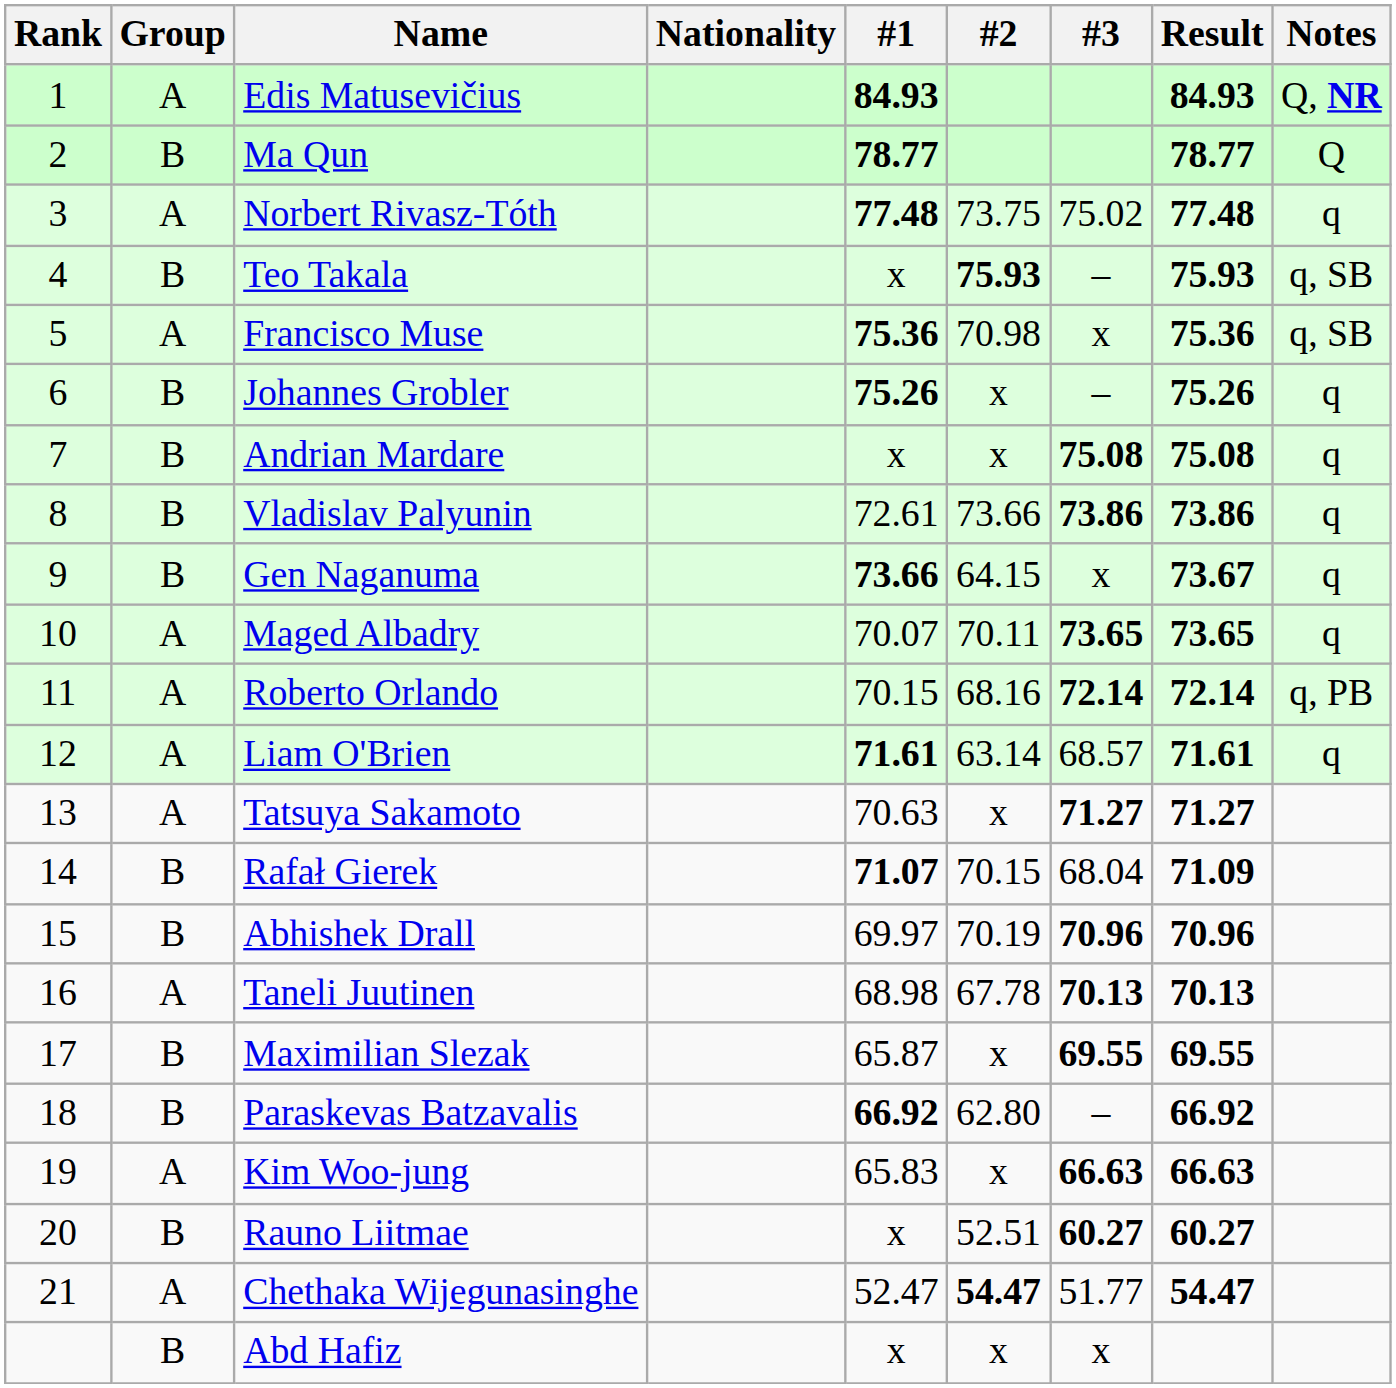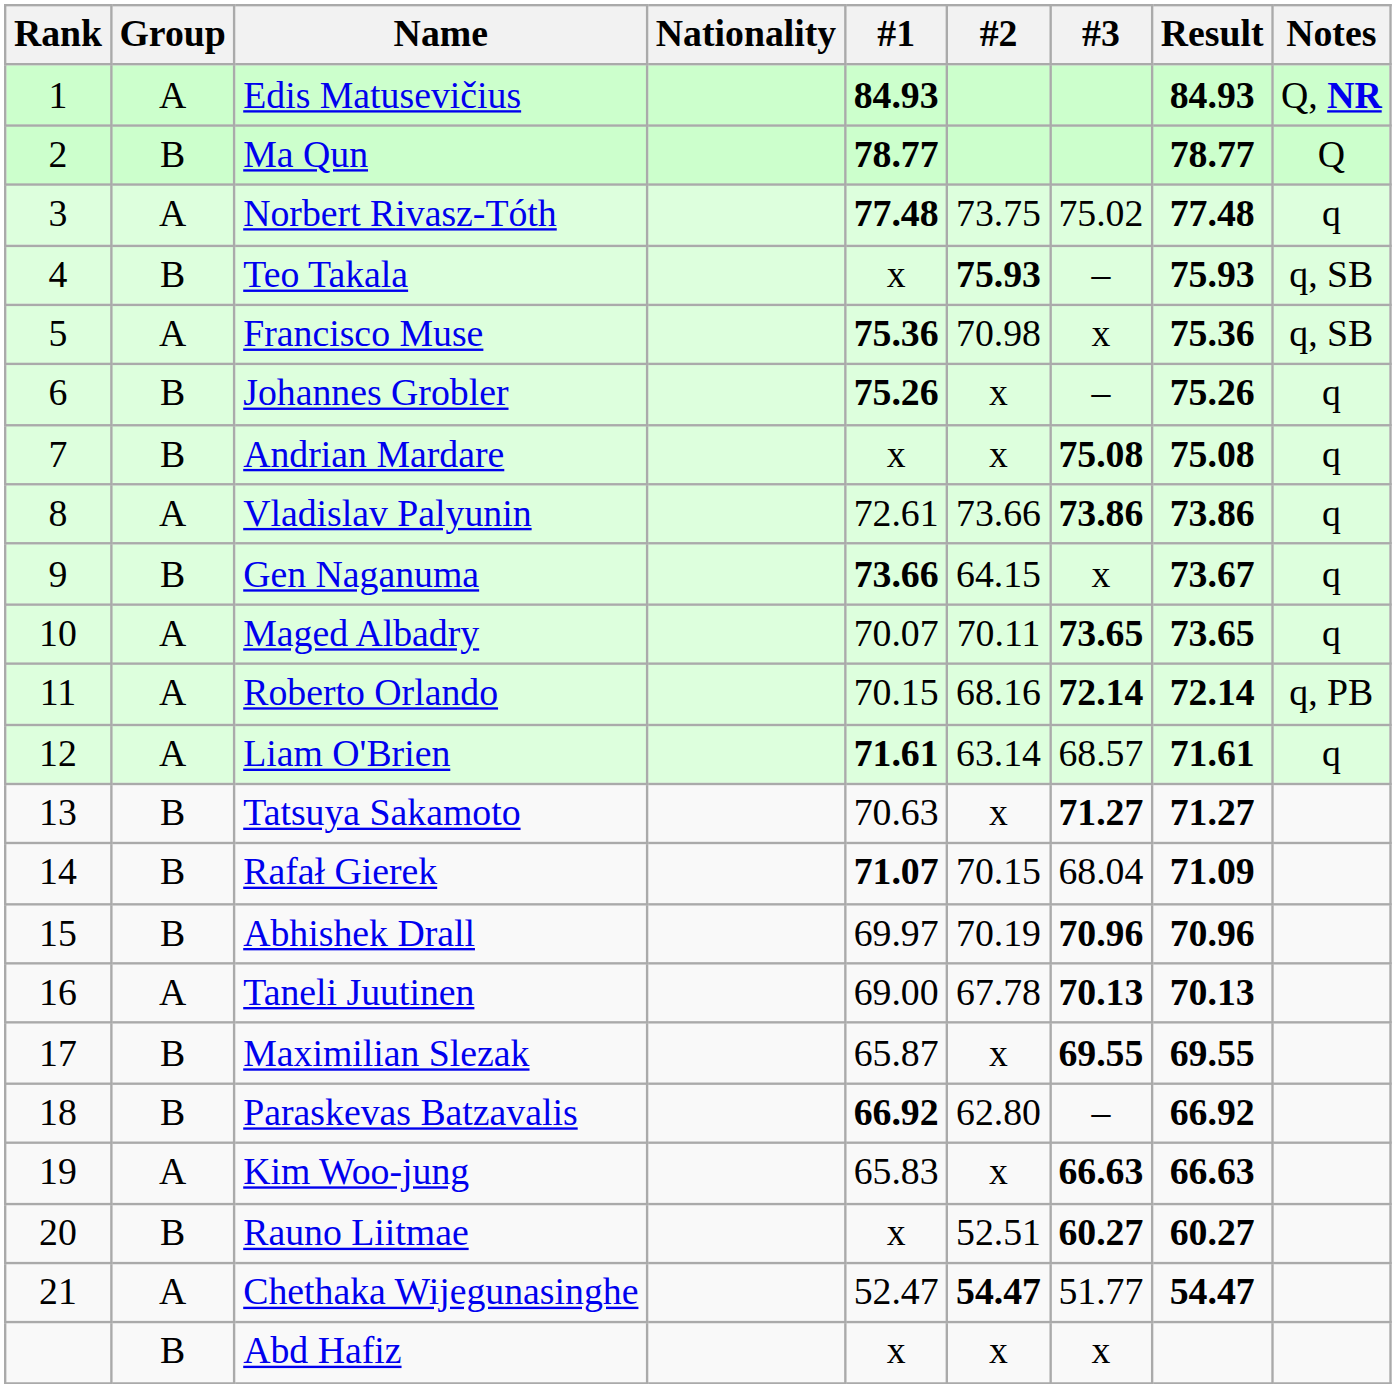Vladislav Palyunin | Group: B -> A
Tatsuya Sakamoto | Group: A -> B
Taneli Juutinen | #1: 68.98 -> 69.00
